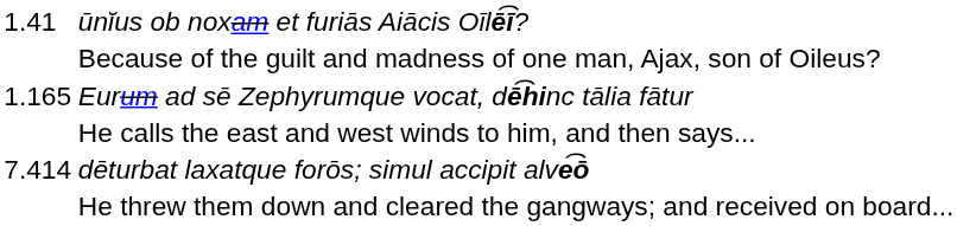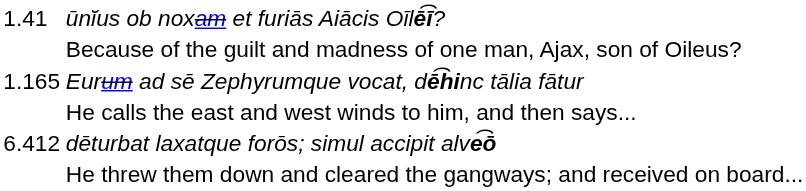dēturbat laxatque forōs; simul accipit alve͡ō | column 1: 7.414 -> 6.412
